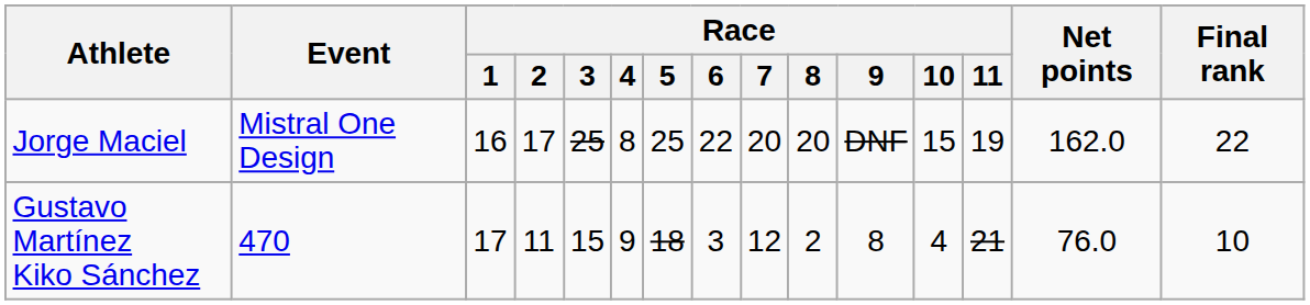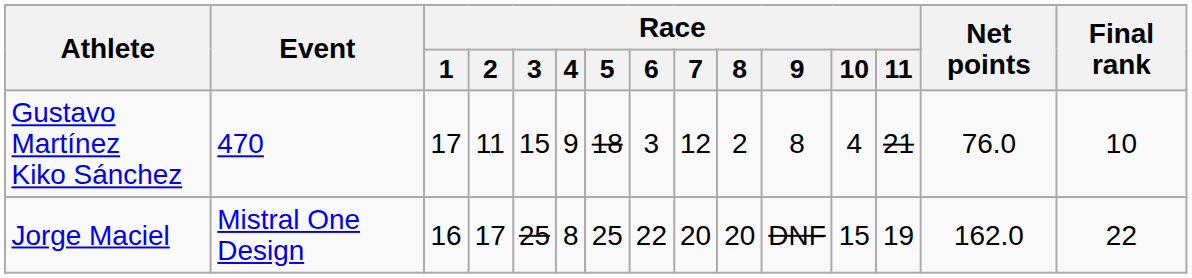rows swapped: Jorge Maciel <-> Gustavo Martínez Kiko Sánchez
